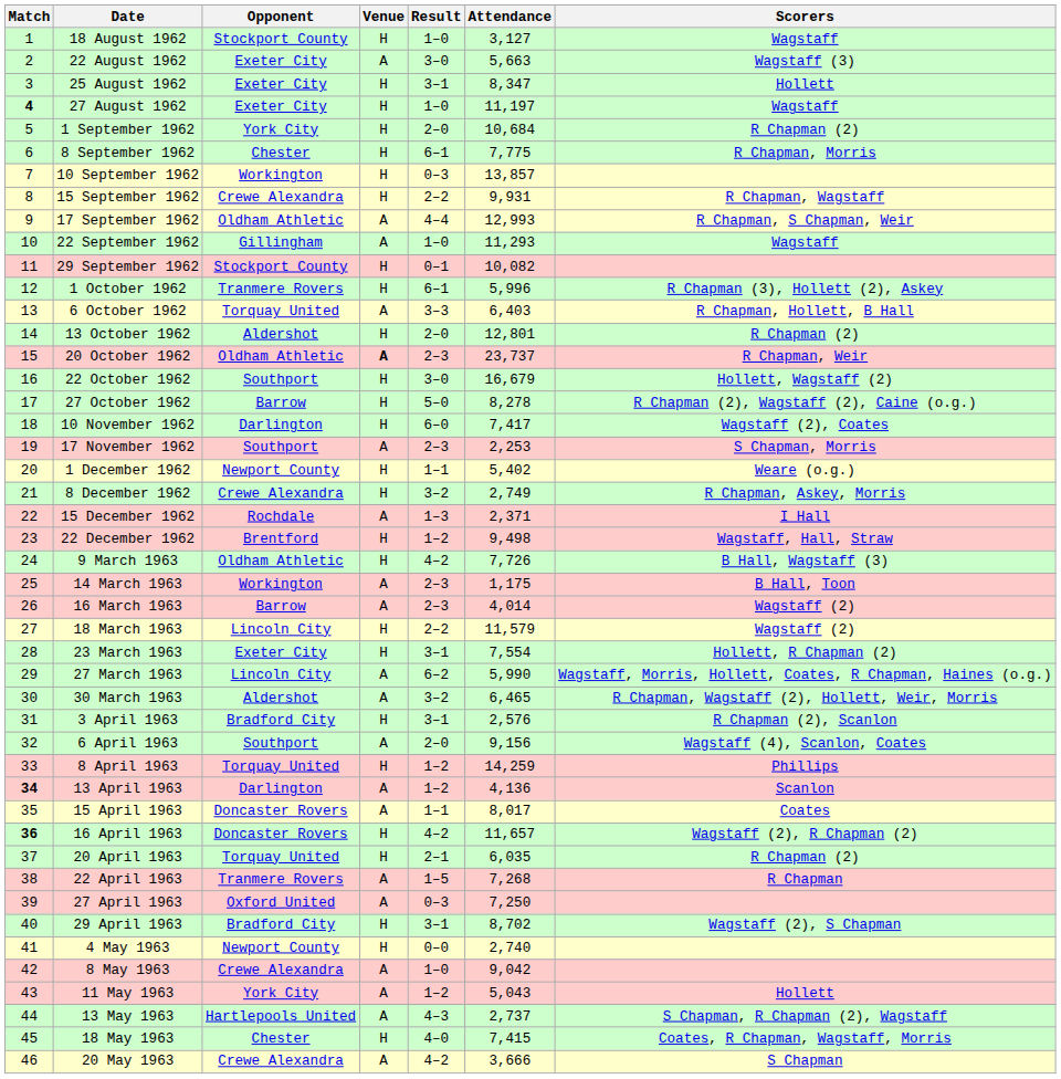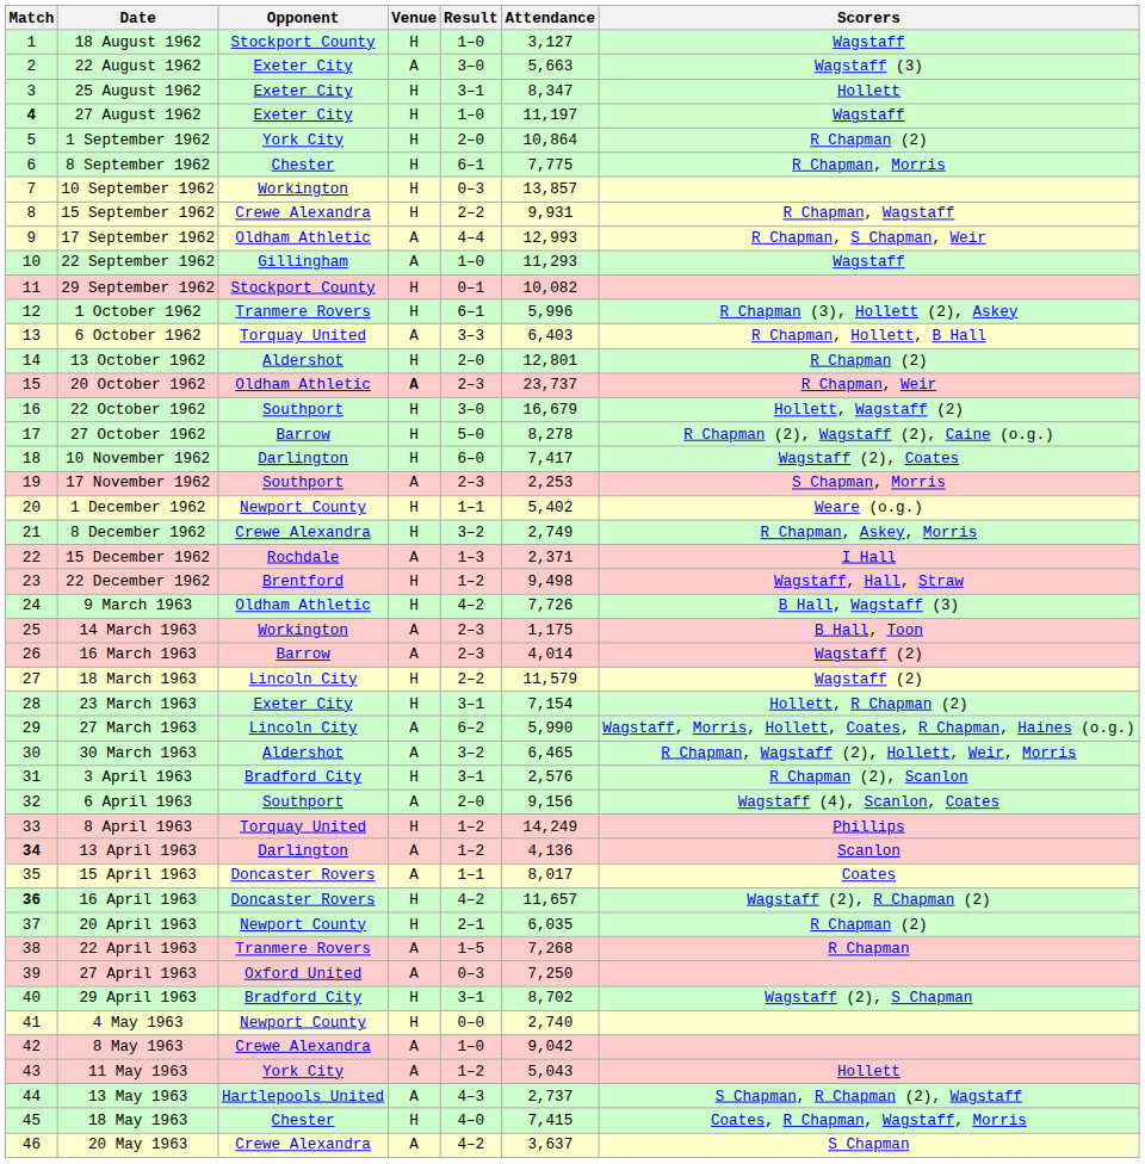1 September 1962 | Attendance: 10,684 -> 10,864
23 March 1963 | Attendance: 7,554 -> 7,154
8 April 1963 | Attendance: 14,259 -> 14,249
20 April 1963 | Opponent: Torquay United -> Newport County
20 May 1963 | Attendance: 3,666 -> 3,637
